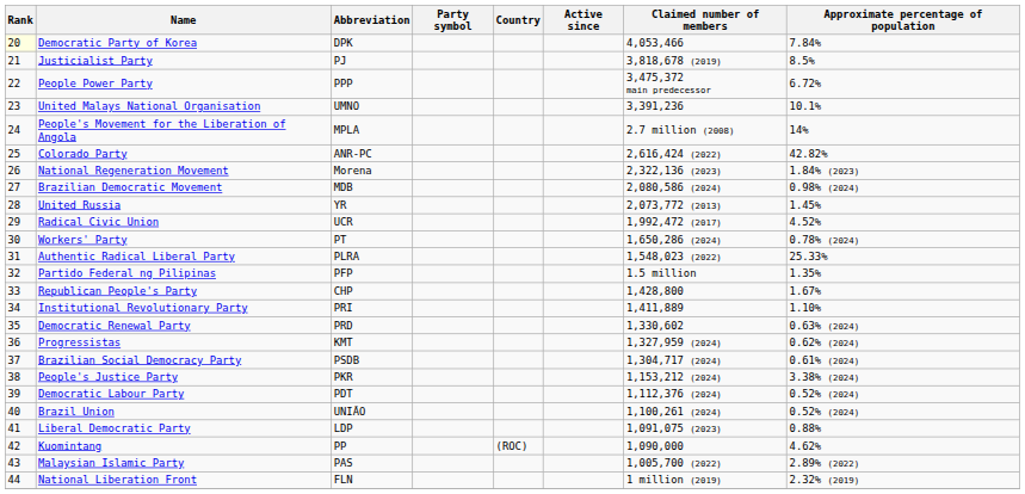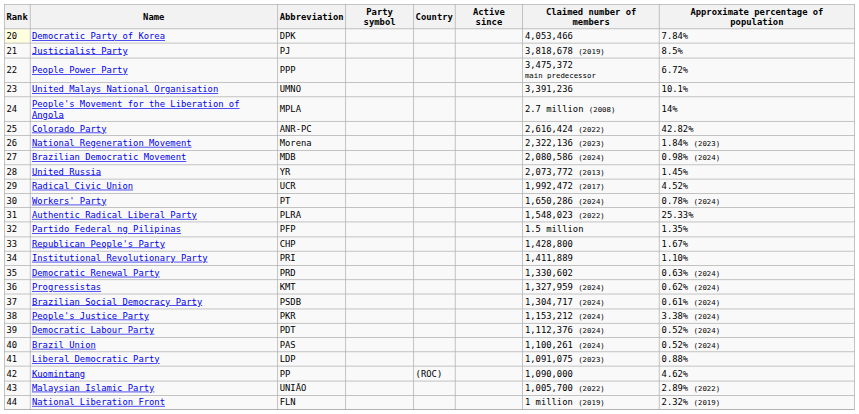Brazil Union | Abbreviation: UNIÃO -> PAS
Malaysian Islamic Party | Abbreviation: PAS -> UNIÃO
